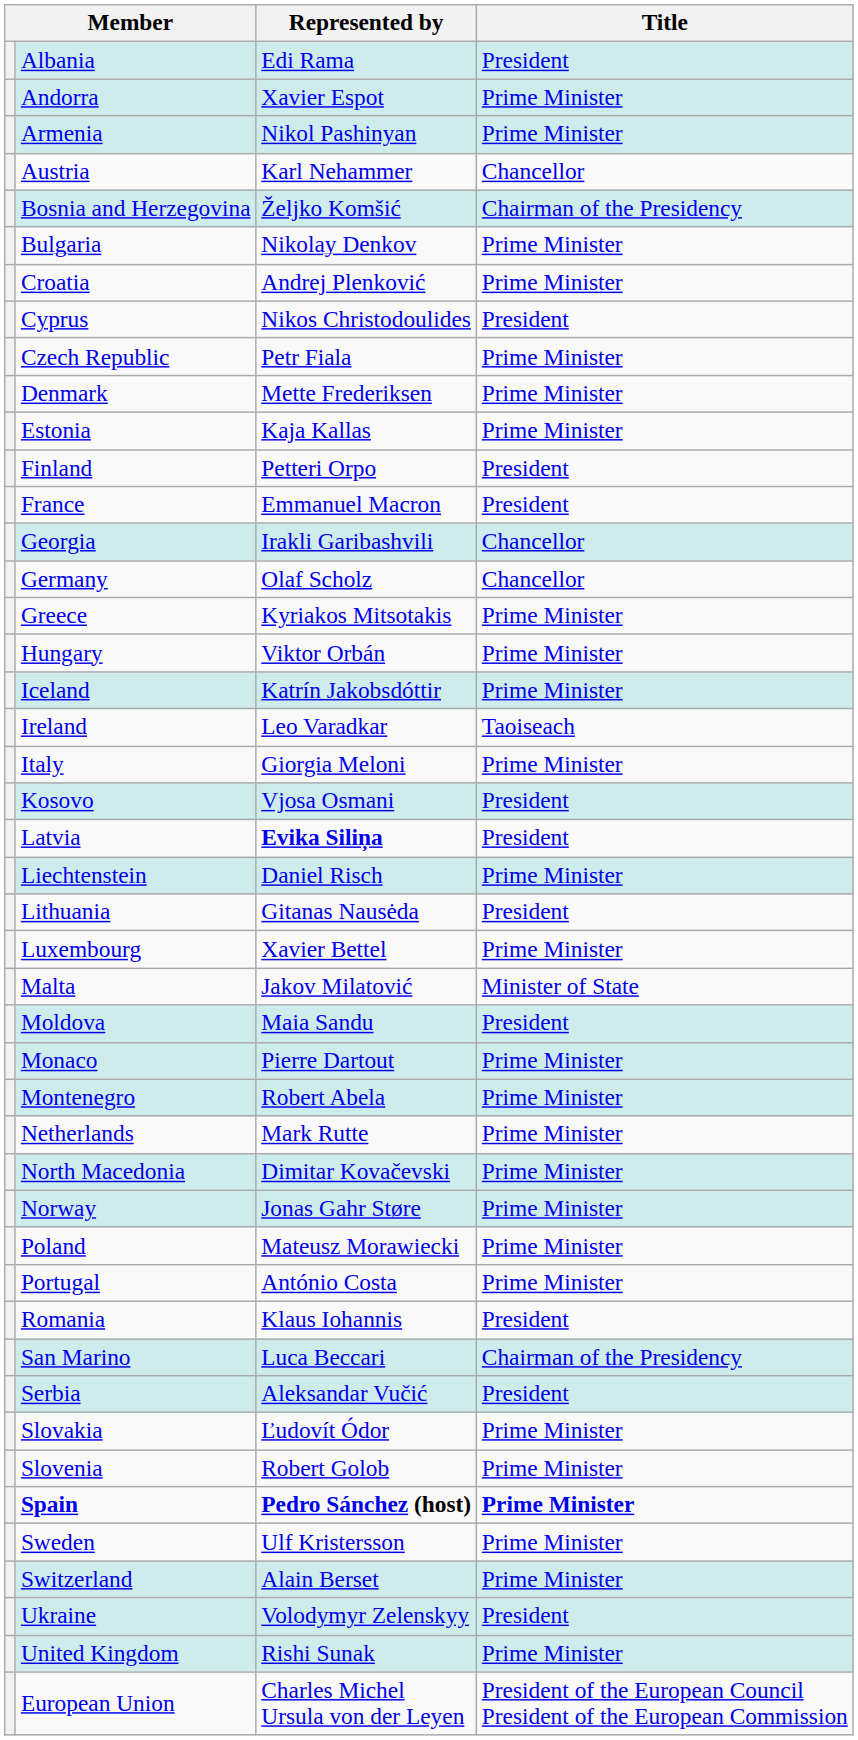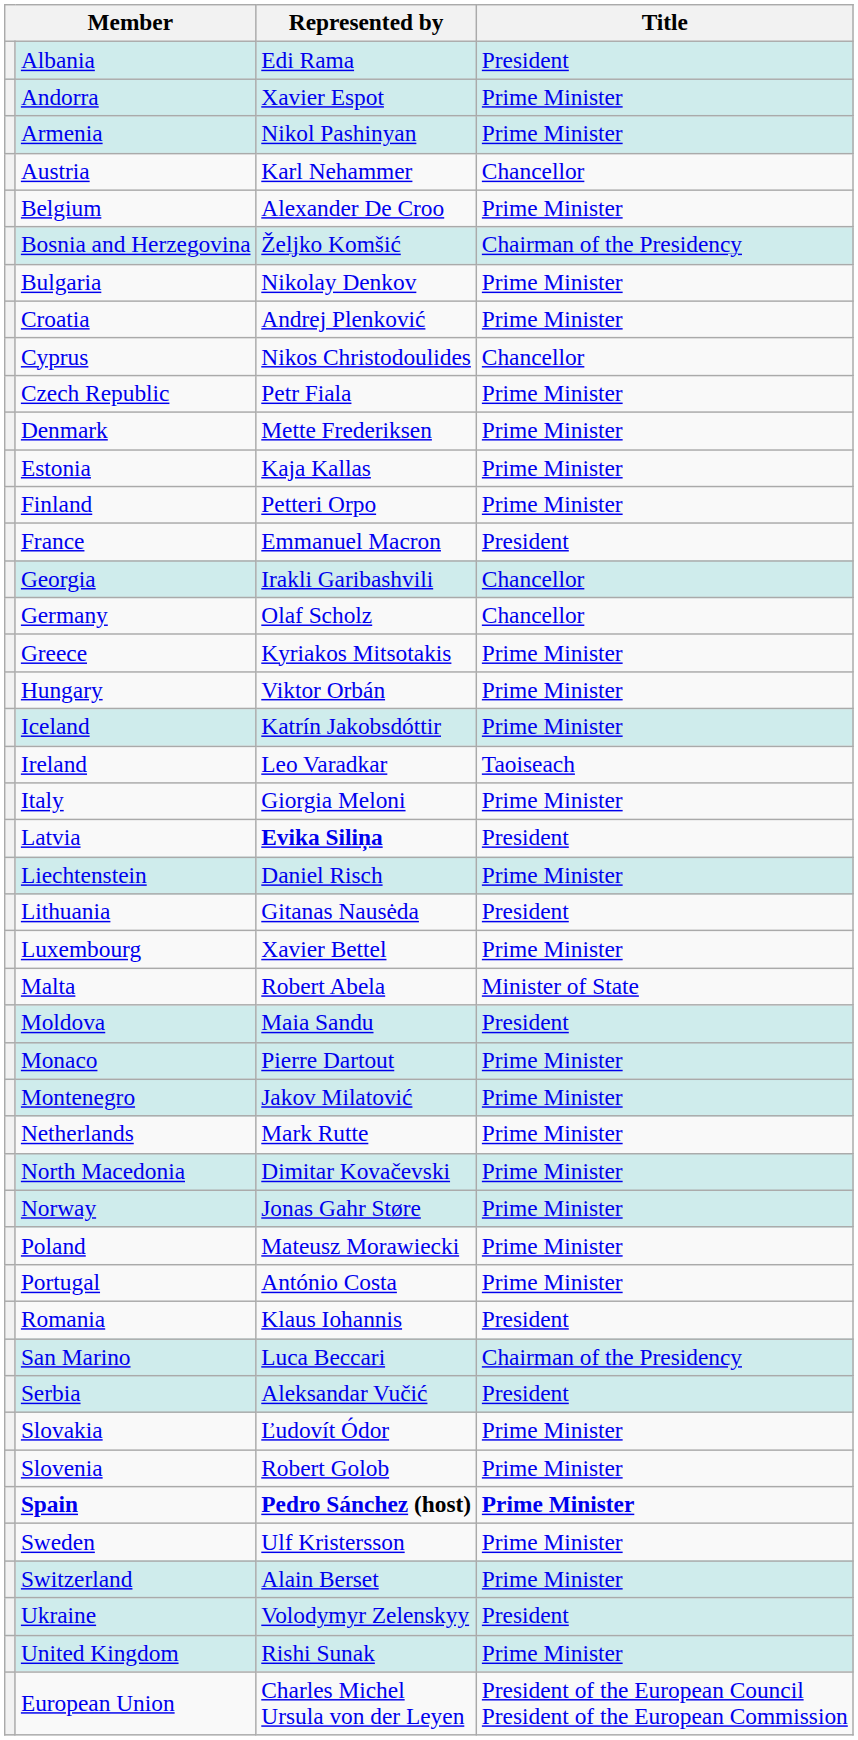+ row: Belgium | Alexander De Croo | Prime Minister
Cyprus | Title: President -> Chancellor
Finland | Title: President -> Prime Minister
- row: Kosovo | Vjosa Osmani | President
Malta | Represented by: Jakov Milatović -> Robert Abela
Montenegro | Represented by: Robert Abela -> Jakov Milatović
